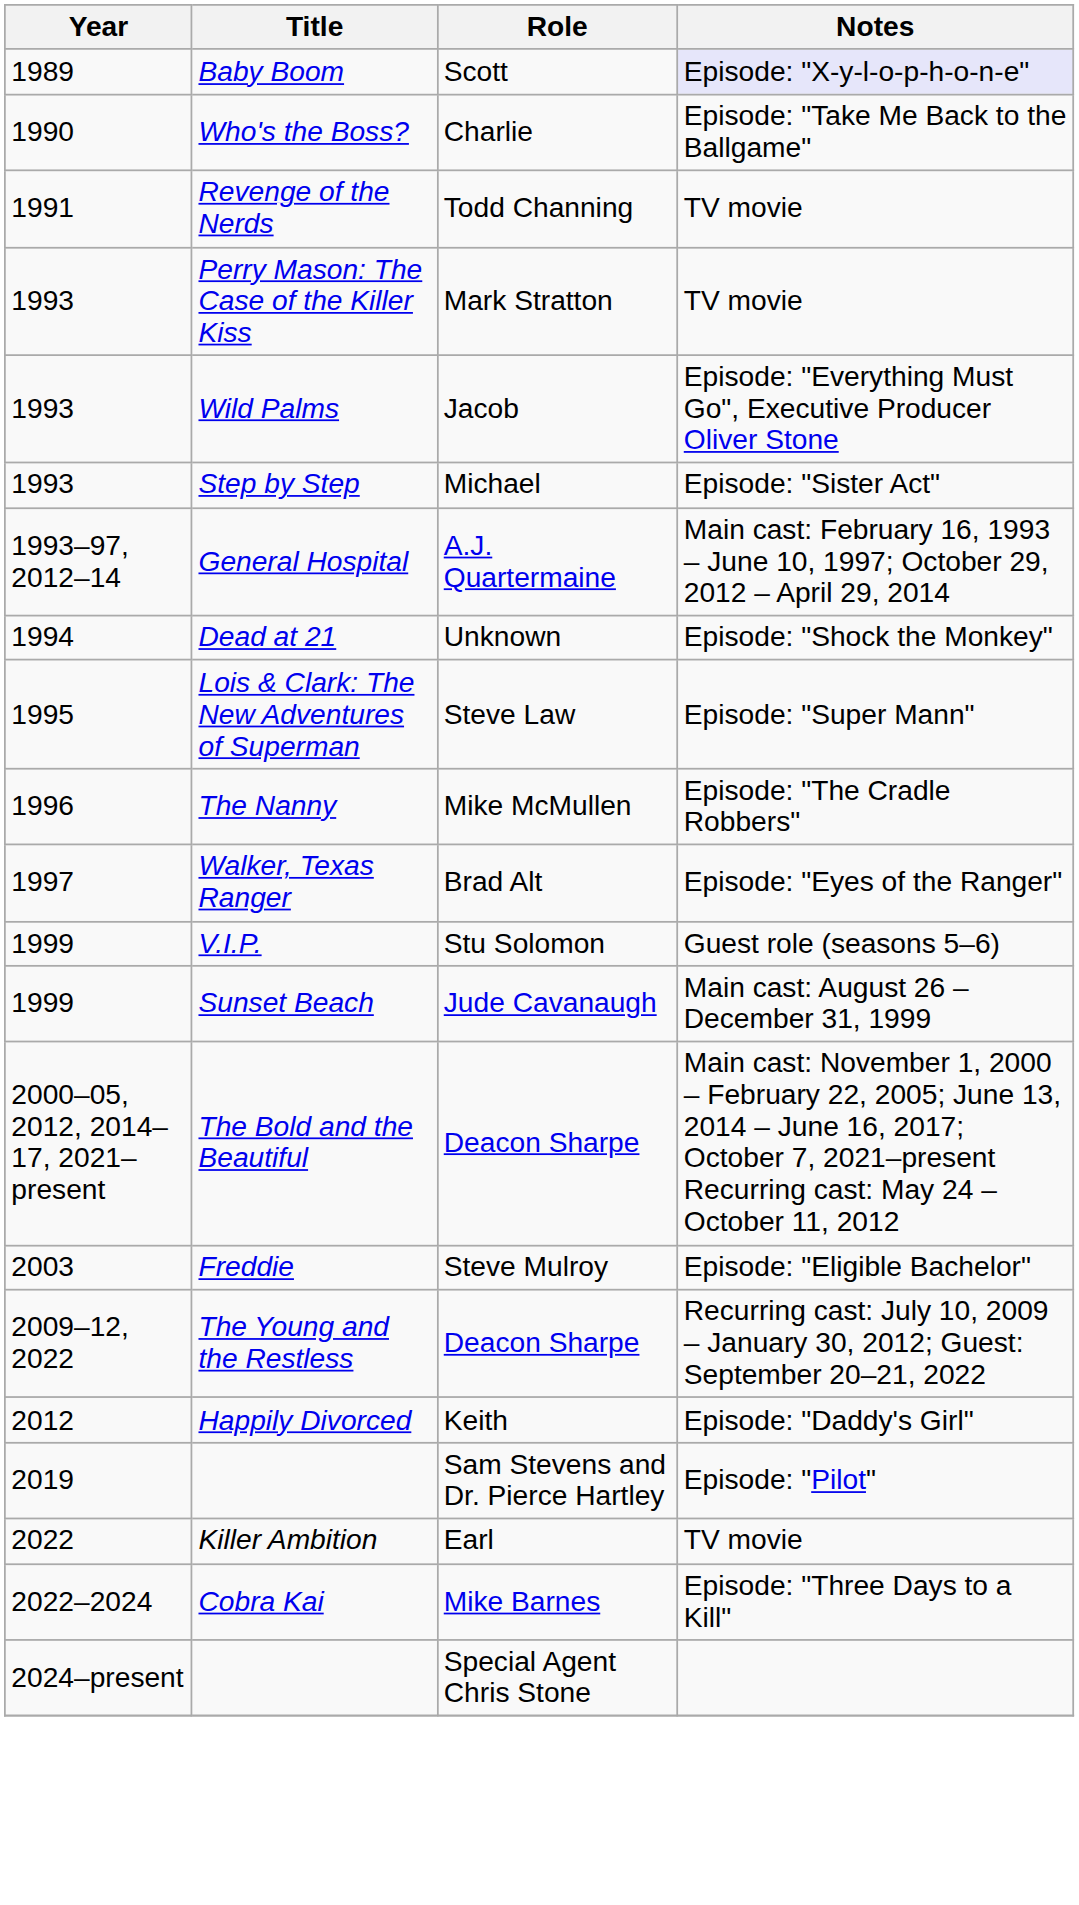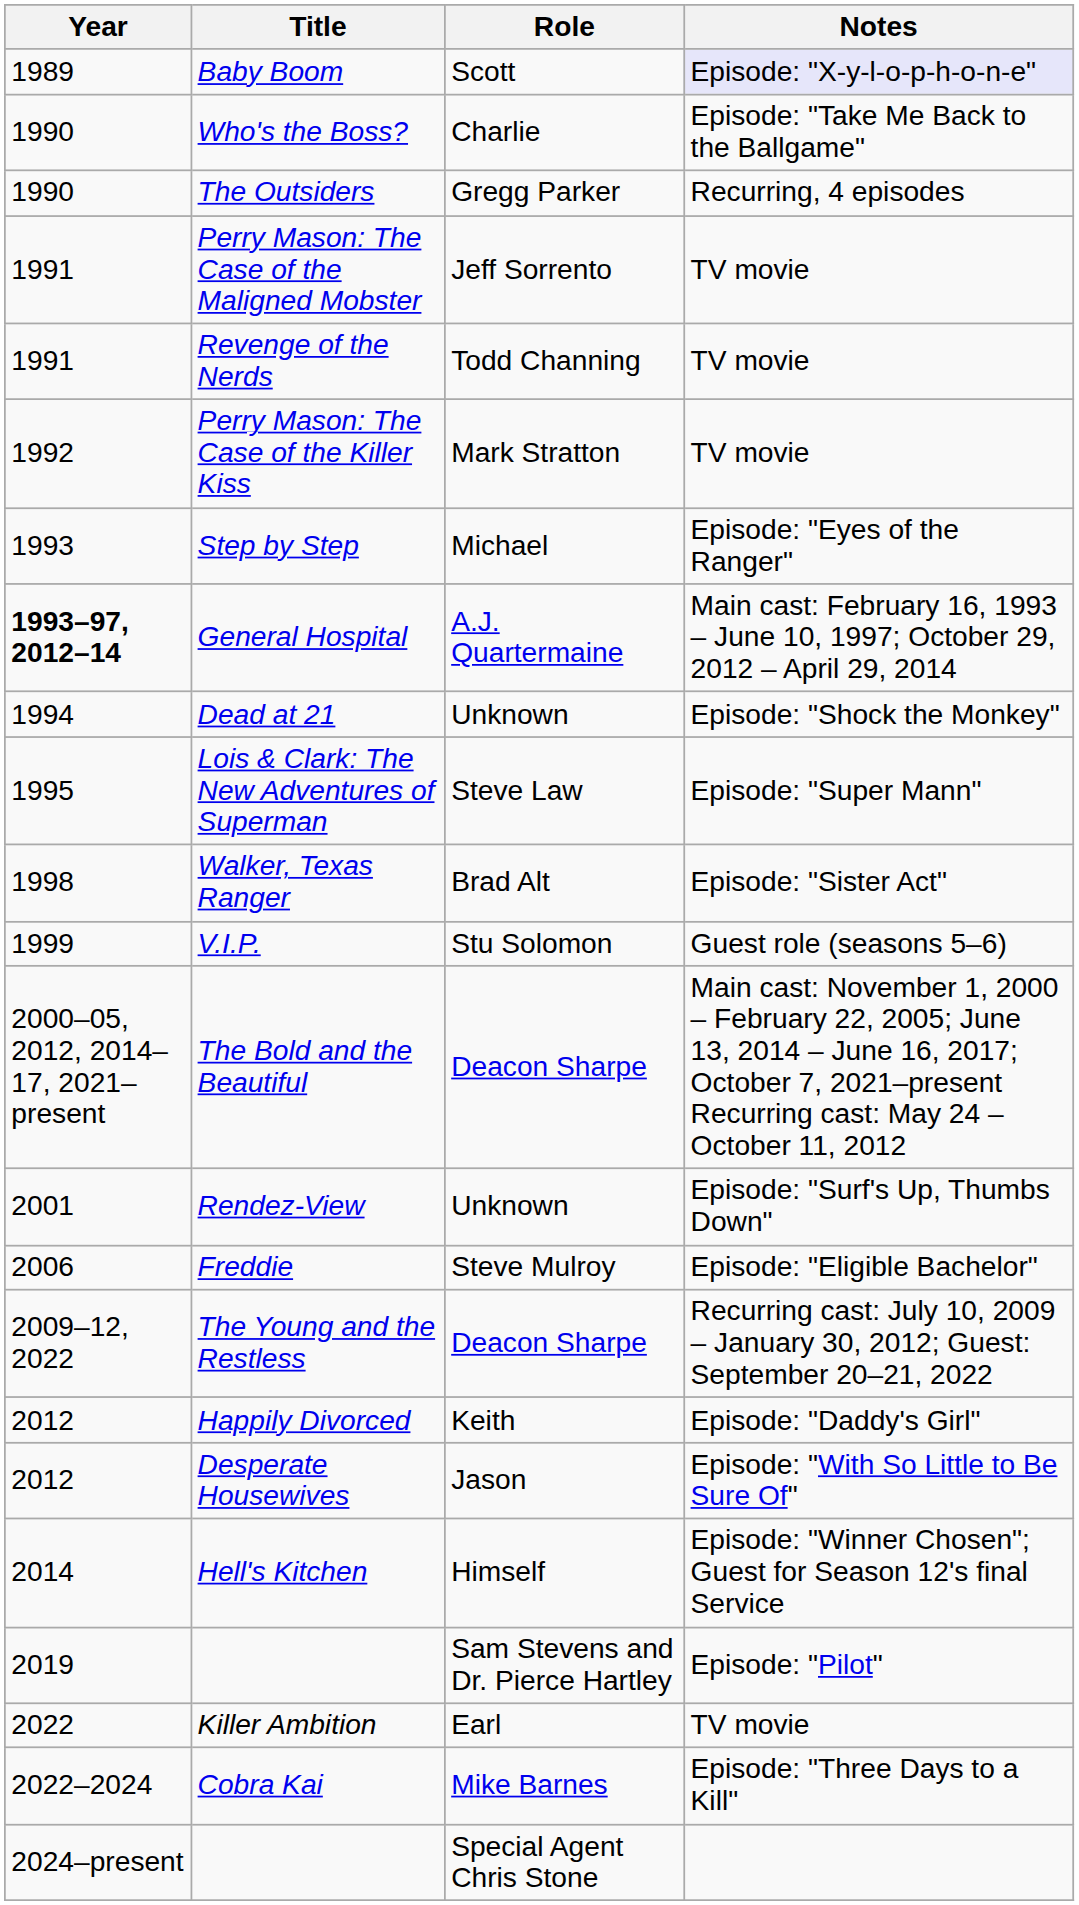+ row: 1990 | The Outsiders | Gregg Parker | Recurring, 4 episodes
+ row: 1991 | Perry Mason: The Case of the Maligned Mobster | Jeff Sorrento | TV movie
Perry Mason: The Case of the Killer Kiss | Year: 1993 -> 1992
- row: 1993 | Wild Palms | Jacob | Episode: "Everything Must Go", Executive Producer Oliver Stone
Step by Step | Notes: Episode: "Sister Act" -> Episode: "Eyes of the Ranger"
General Hospital | Year: normal -> bold
- row: 1996 | The Nanny | Mike McMullen | Episode: "The Cradle Robbers"
Walker, Texas Ranger | Year: 1997 -> 1998
Walker, Texas Ranger | Notes: Episode: "Eyes of the Ranger" -> Episode: "Sister Act"
- row: 1999 | Sunset Beach | Jude Cavanaugh | Main cast: August 26 – December 31, 1999
+ row: 2001 | Rendez-View | Unknown | Episode: "Surf's Up, Thumbs Down"
Freddie | Year: 2003 -> 2006
+ row: 2012 | Desperate Housewives | Jason | Episode: "With So Little to Be Sure Of"
+ row: 2014 | Hell's Kitchen | Himself | Episode: "Winner Chosen"; Guest for Season 12's final Service
